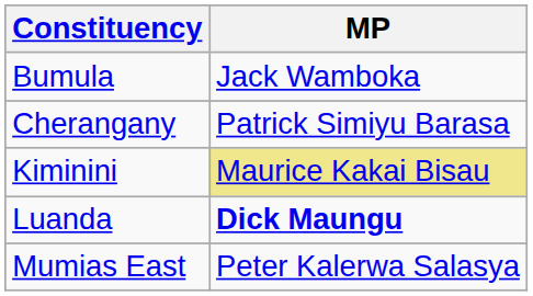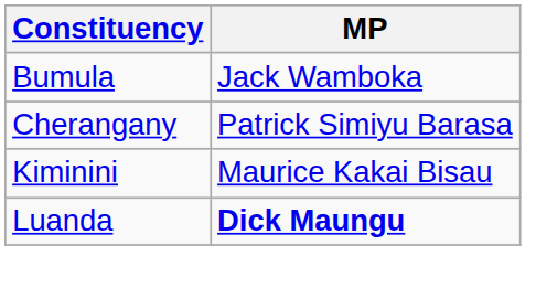Kiminini | MP: khaki background -> no background
- row: Mumias East | Peter Kalerwa Salasya
